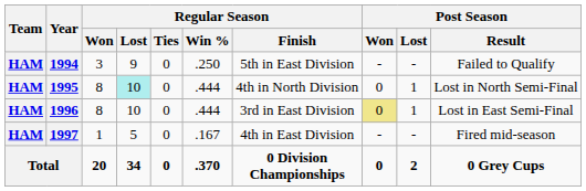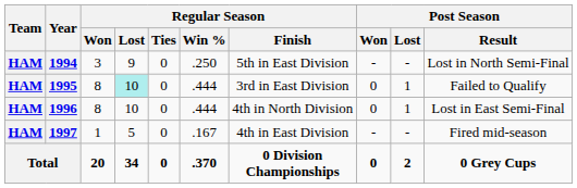1994 | Post Season / Result: Failed to Qualify -> Lost in North Semi-Final
1995 | Regular Season / Finish: 4th in North Division -> 3rd in East Division
1995 | Post Season / Result: Lost in North Semi-Final -> Failed to Qualify
1996 | Regular Season / Finish: 3rd in East Division -> 4th in North Division
1996 | Post Season / Won: khaki background -> no background
